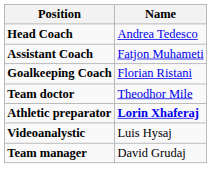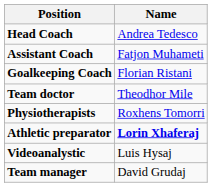+ row: Physiotherapists | Roxhens Tomorri
